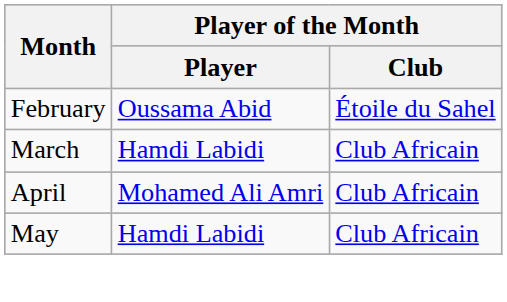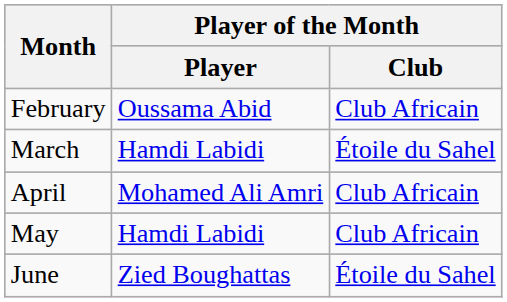February | Player of the Month / Club: Étoile du Sahel -> Club Africain
March | Player of the Month / Club: Club Africain -> Étoile du Sahel
+ row: June | Zied Boughattas | Étoile du Sahel
